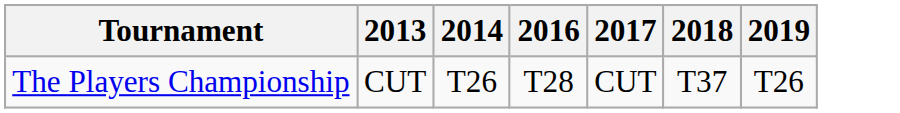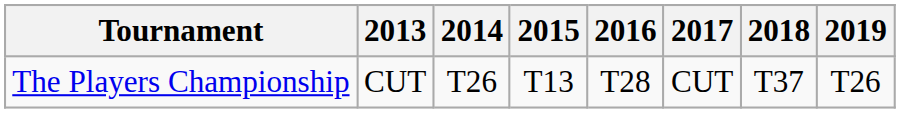+ column: 2015 | T13
